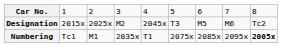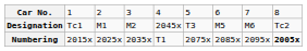Designation | column 2: 2015x -> Tc1
Designation | column 3: 2025x -> M1
Numbering | column 2: Tc1 -> 2015x
Numbering | column 3: M1 -> 2025x
